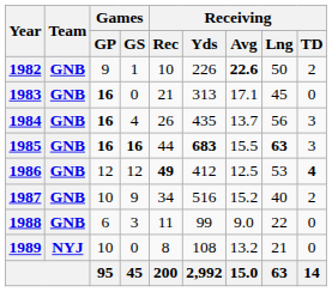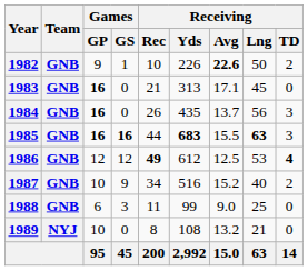1984 | Games / GS: 4 -> 0
1986 | Receiving / Yds: 412 -> 612
1988 | Receiving / Lng: 22 -> 25
